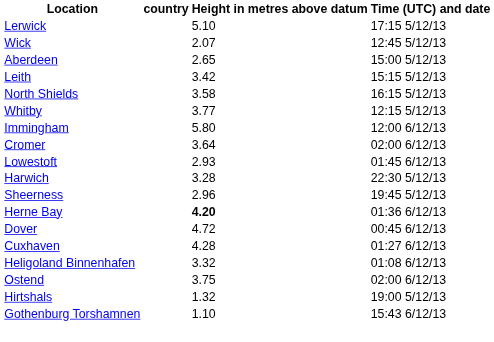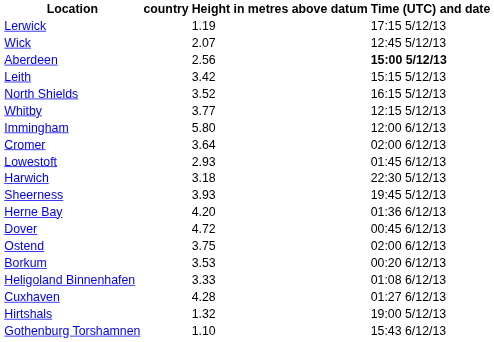Lerwick | Height in metres above datum: 5.10 -> 1.19
Aberdeen | Height in metres above datum: 2.65 -> 2.56
Aberdeen | Time (UTC) and date: normal -> bold
North Shields | Height in metres above datum: 3.58 -> 3.52
Harwich | Height in metres above datum: 3.28 -> 3.18
Sheerness | Height in metres above datum: 2.96 -> 3.93
Herne Bay | Height in metres above datum: bold -> normal
rows swapped: Ostend <-> Cuxhaven
+ row: Borkum | 3.53 | 00:20 6/12/13
Heligoland Binnenhafen | Height in metres above datum: 3.32 -> 3.33
